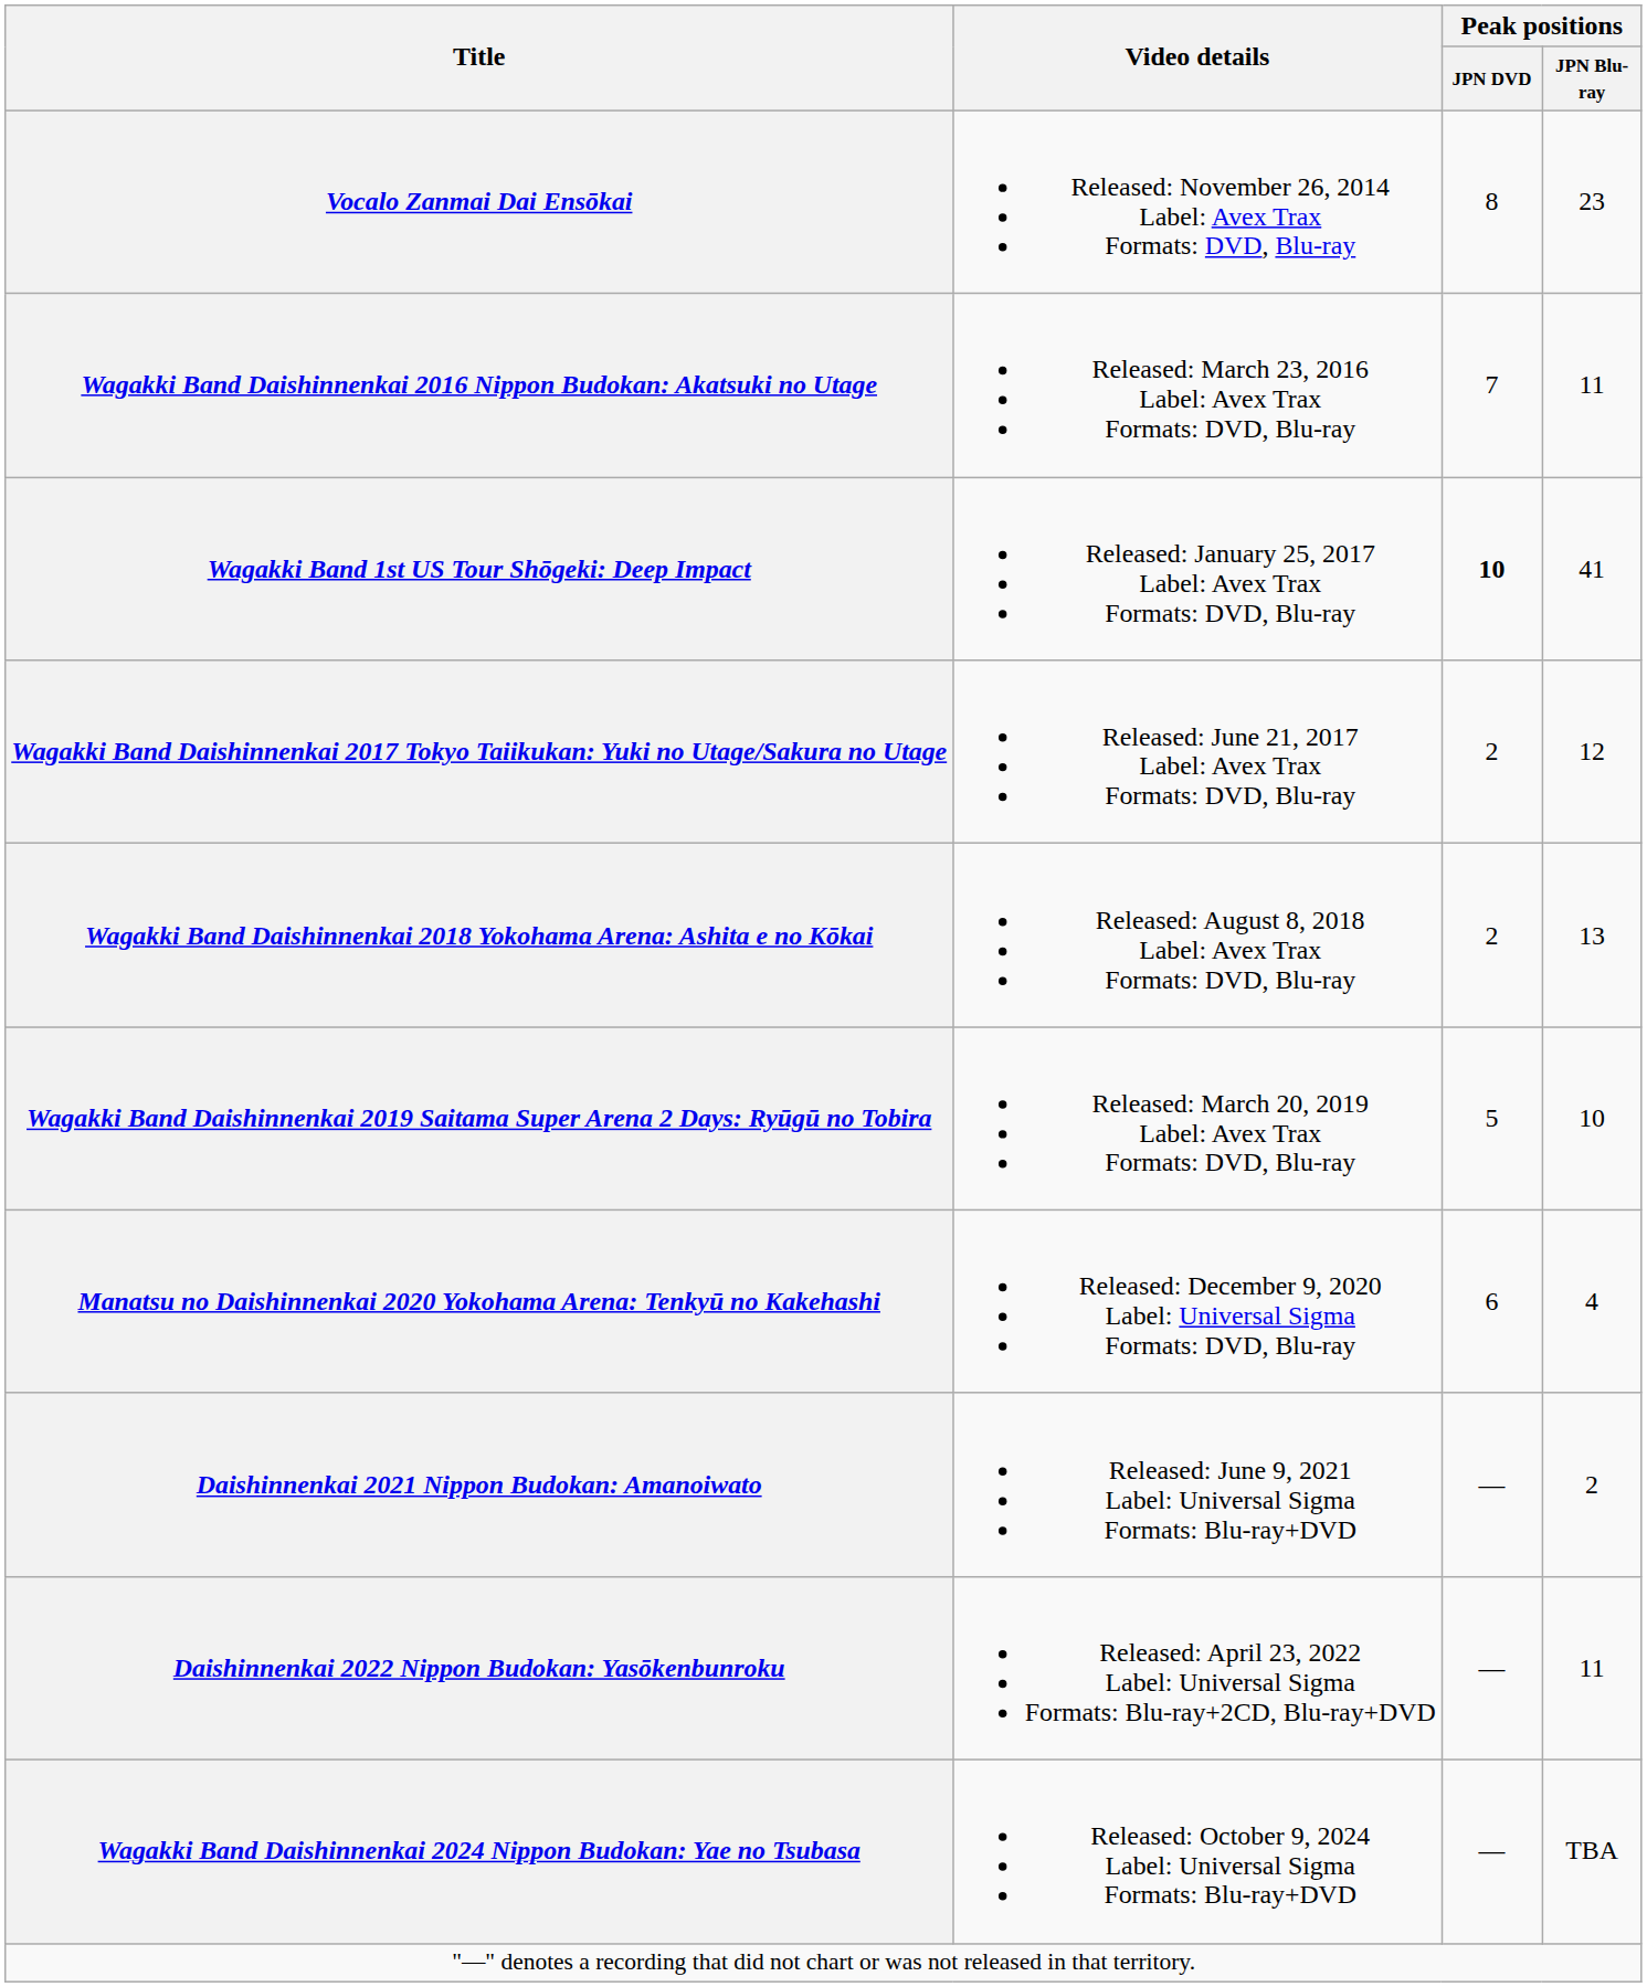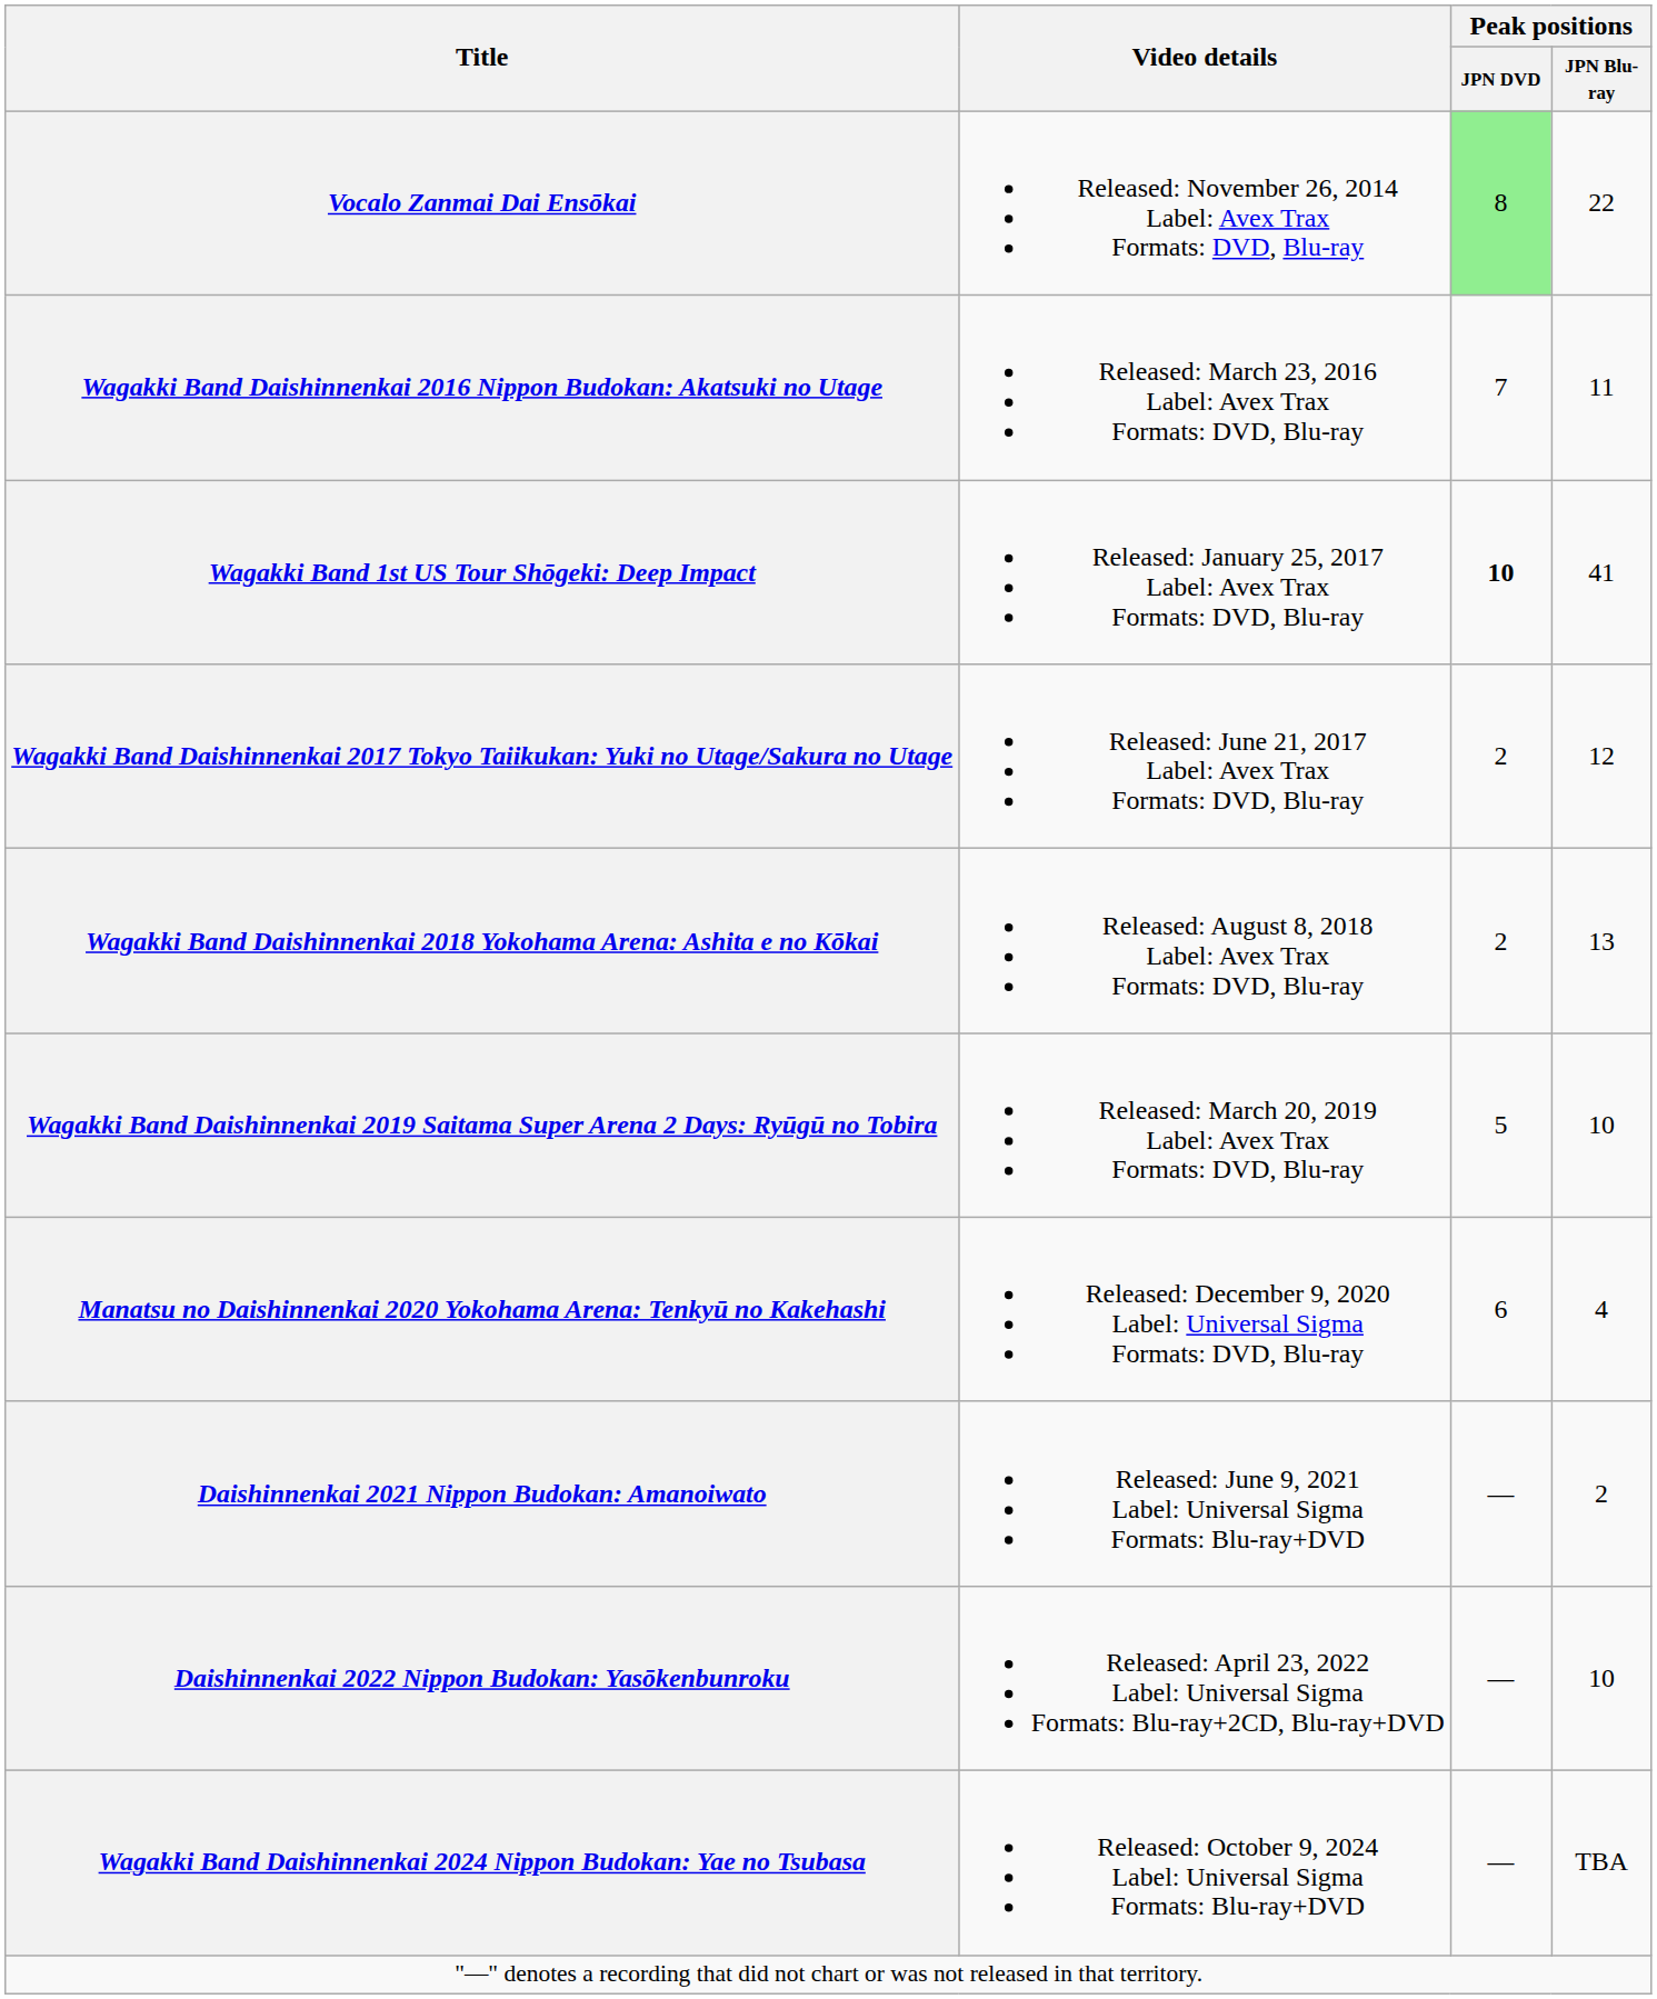Vocalo Zanmai Dai Ensōkai | Peak positions / JPN DVD: no background -> lightgreen background
Vocalo Zanmai Dai Ensōkai | Peak positions / JPN Blu-ray: 23 -> 22
Daishinnenkai 2022 Nippon Budokan: Yasōkenbunroku | Peak positions / JPN Blu-ray: 11 -> 10
